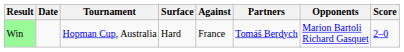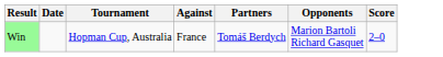- column: Surface | Hard
